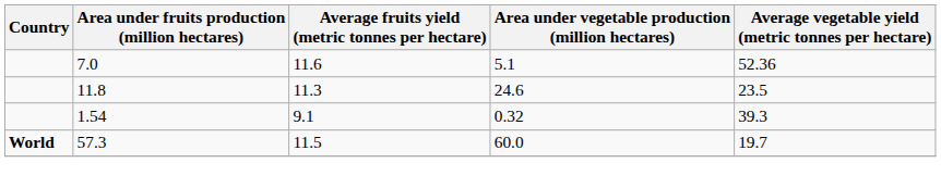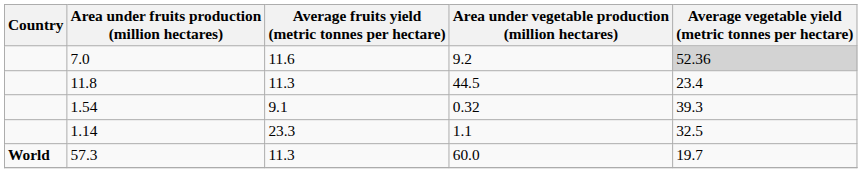7.0 | Area under vegetable production (million hectares): 5.1 -> 9.2
7.0 | Average vegetable yield (metric tonnes per hectare): no background -> lightgrey background
11.8 | Area under vegetable production (million hectares): 24.6 -> 44.5
11.8 | Average vegetable yield (metric tonnes per hectare): 23.5 -> 23.4
+ row: 1.14 | 23.3 | 1.1 | 32.5
57.3 | Average fruits yield (metric tonnes per hectare): 11.5 -> 11.3
